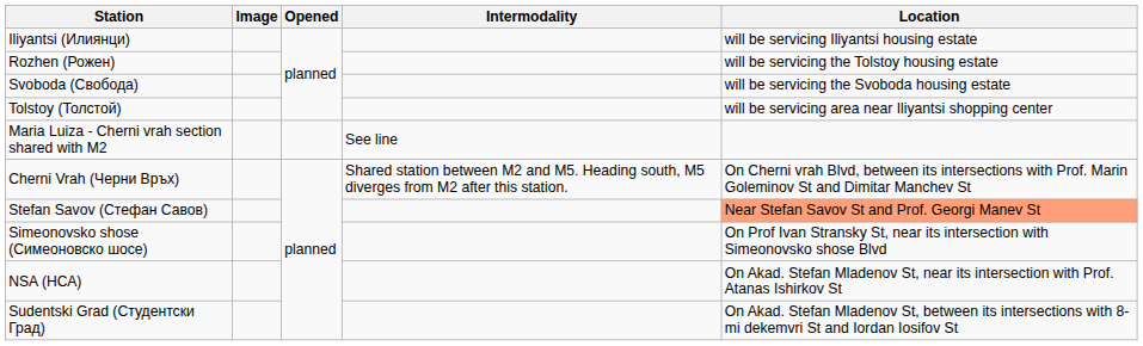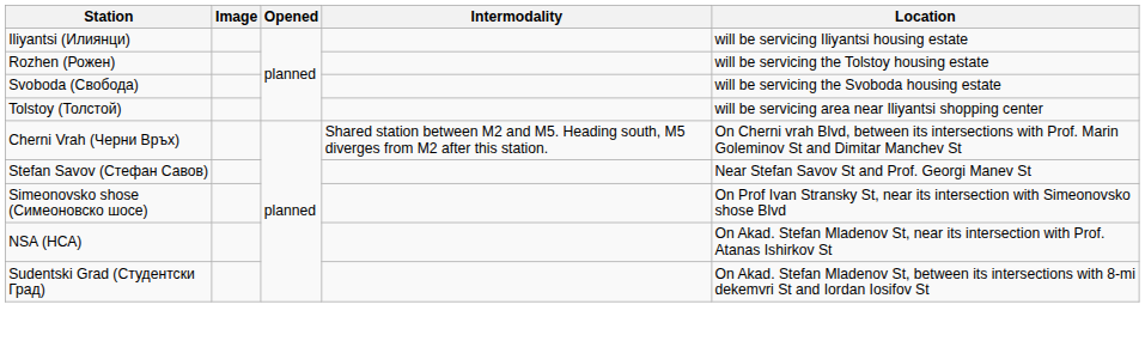- row: Maria Luiza - Cherni vrah section shared with M2 | See line
Stefan Savov (Стефан Савов) | Location: lightsalmon background -> no background
